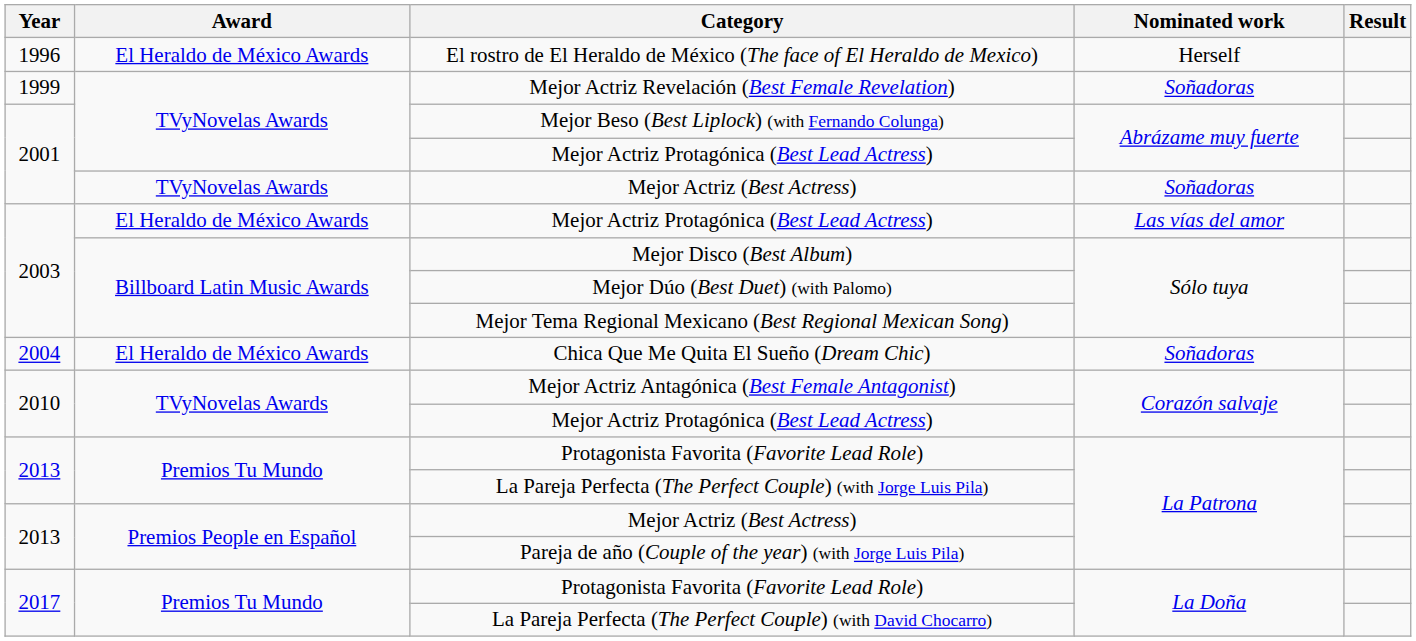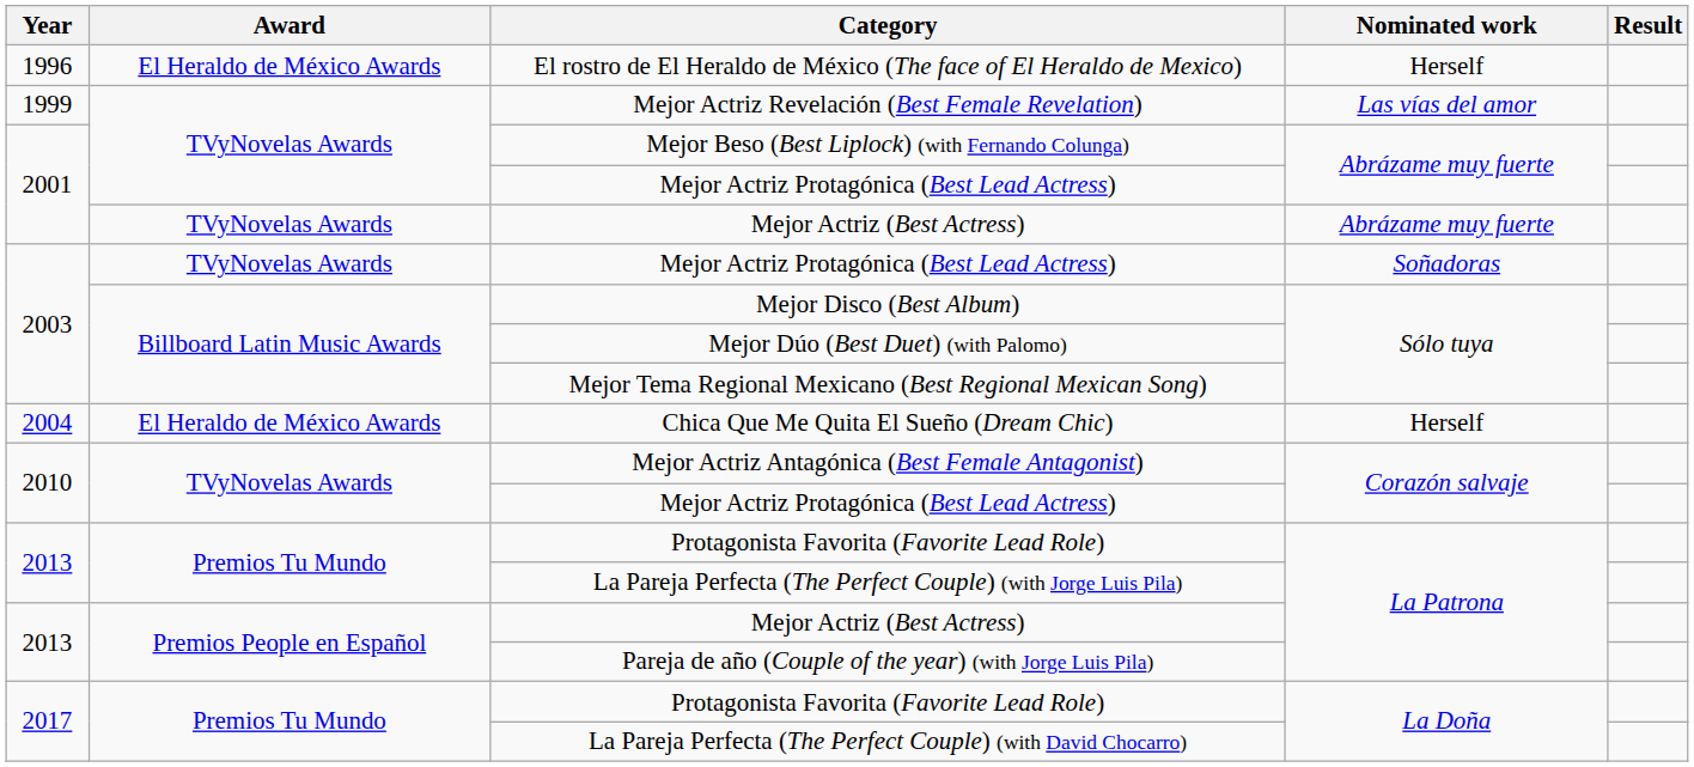Mejor Actriz Revelación (Best Female Revelation) | Nominated work: Soñadoras -> Las vías del amor
2001 / Mejor Actriz (Best Actress) | Nominated work: Soñadoras -> Abrázame muy fuerte
2003 / Mejor Actriz Protagónica (Best Lead Actress) | Award: El Heraldo de México Awards -> TVyNovelas Awards
2003 / Mejor Actriz Protagónica (Best Lead Actress) | Nominated work: Las vías del amor -> Soñadoras
Chica Que Me Quita El Sueño (Dream Chic) | Nominated work: Soñadoras -> Herself
